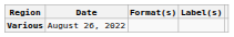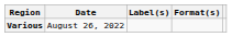columns swapped: Format(s) <-> Label(s)
